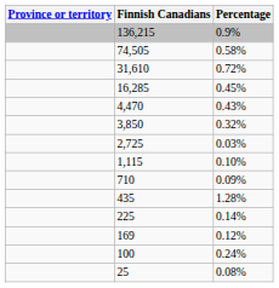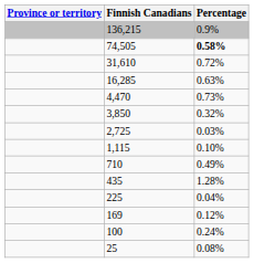74,505 | Percentage: normal -> bold
16,285 | Percentage: 0.45% -> 0.63%
4,470 | Percentage: 0.43% -> 0.73%
710 | Percentage: 0.09% -> 0.49%
225 | Percentage: 0.14% -> 0.04%
